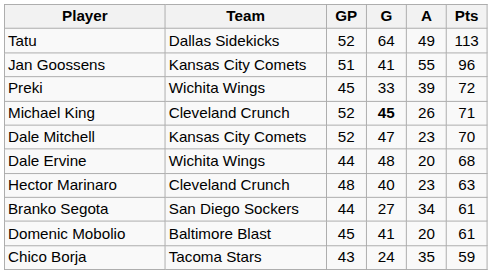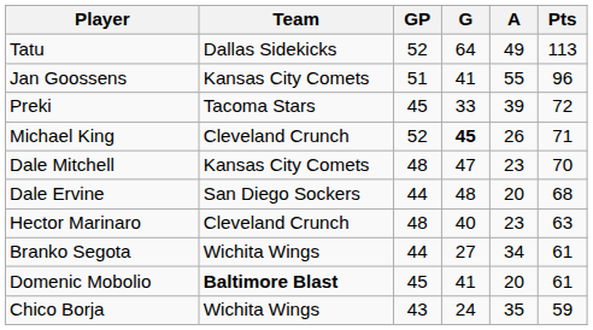Preki | Team: Wichita Wings -> Tacoma Stars
Dale Mitchell | GP: 52 -> 48
Dale Ervine | Team: Wichita Wings -> San Diego Sockers
Branko Segota | Team: San Diego Sockers -> Wichita Wings
Domenic Mobolio | Team: normal -> bold
Chico Borja | Team: Tacoma Stars -> Wichita Wings
